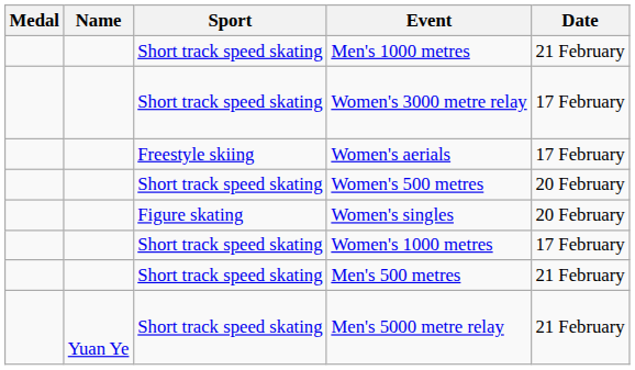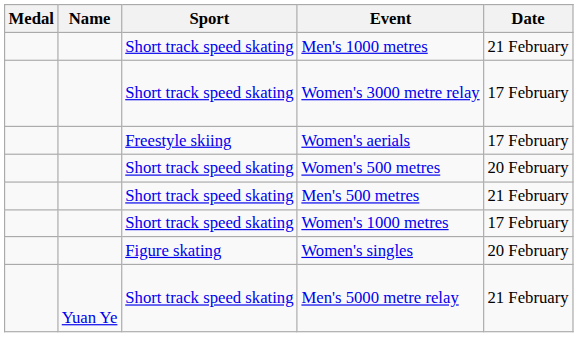rows swapped: Men's 500 metres <-> Women's singles
